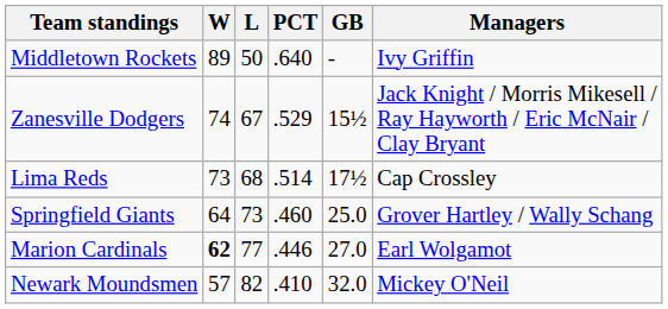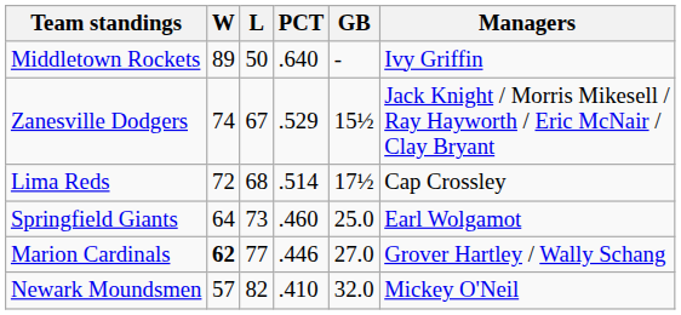Lima Reds | W: 73 -> 72
Springfield Giants | Managers: Grover Hartley / Wally Schang -> Earl Wolgamot
Marion Cardinals | Managers: Earl Wolgamot -> Grover Hartley / Wally Schang
